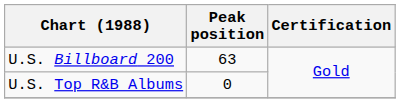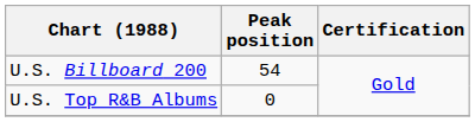U.S. Billboard 200 | Peak position: 63 -> 54
